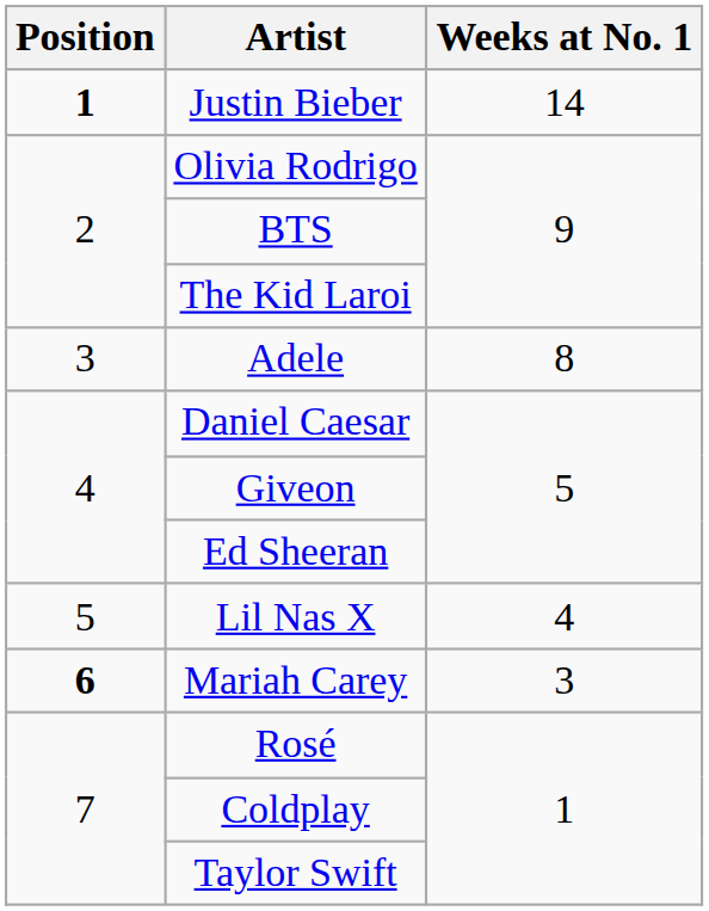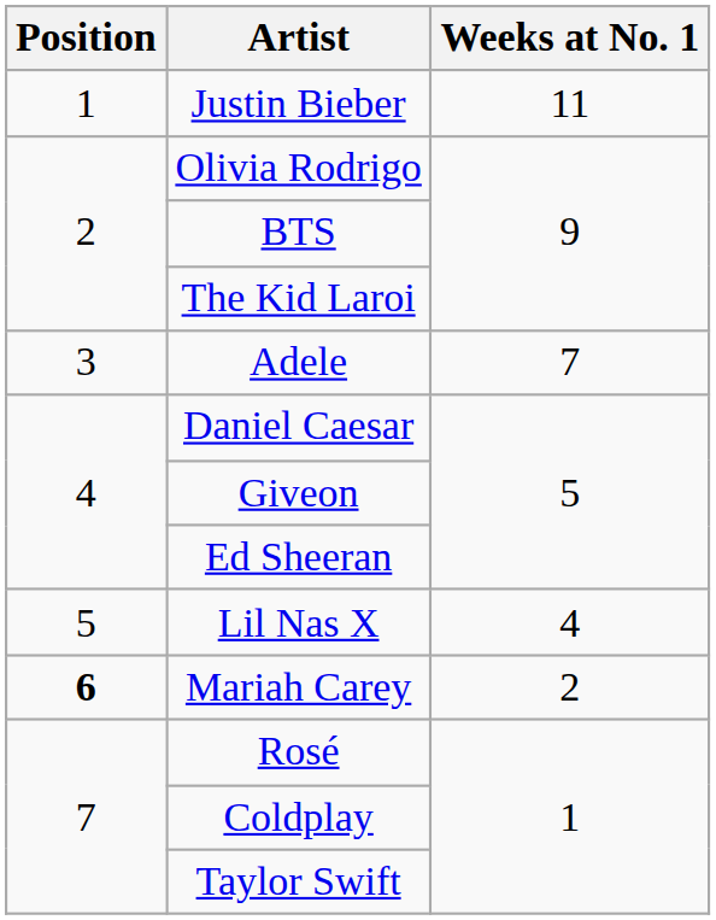Justin Bieber | Position: bold -> normal
Justin Bieber | Weeks at No. 1: 14 -> 11
Adele | Weeks at No. 1: 8 -> 7
Mariah Carey | Weeks at No. 1: 3 -> 2
